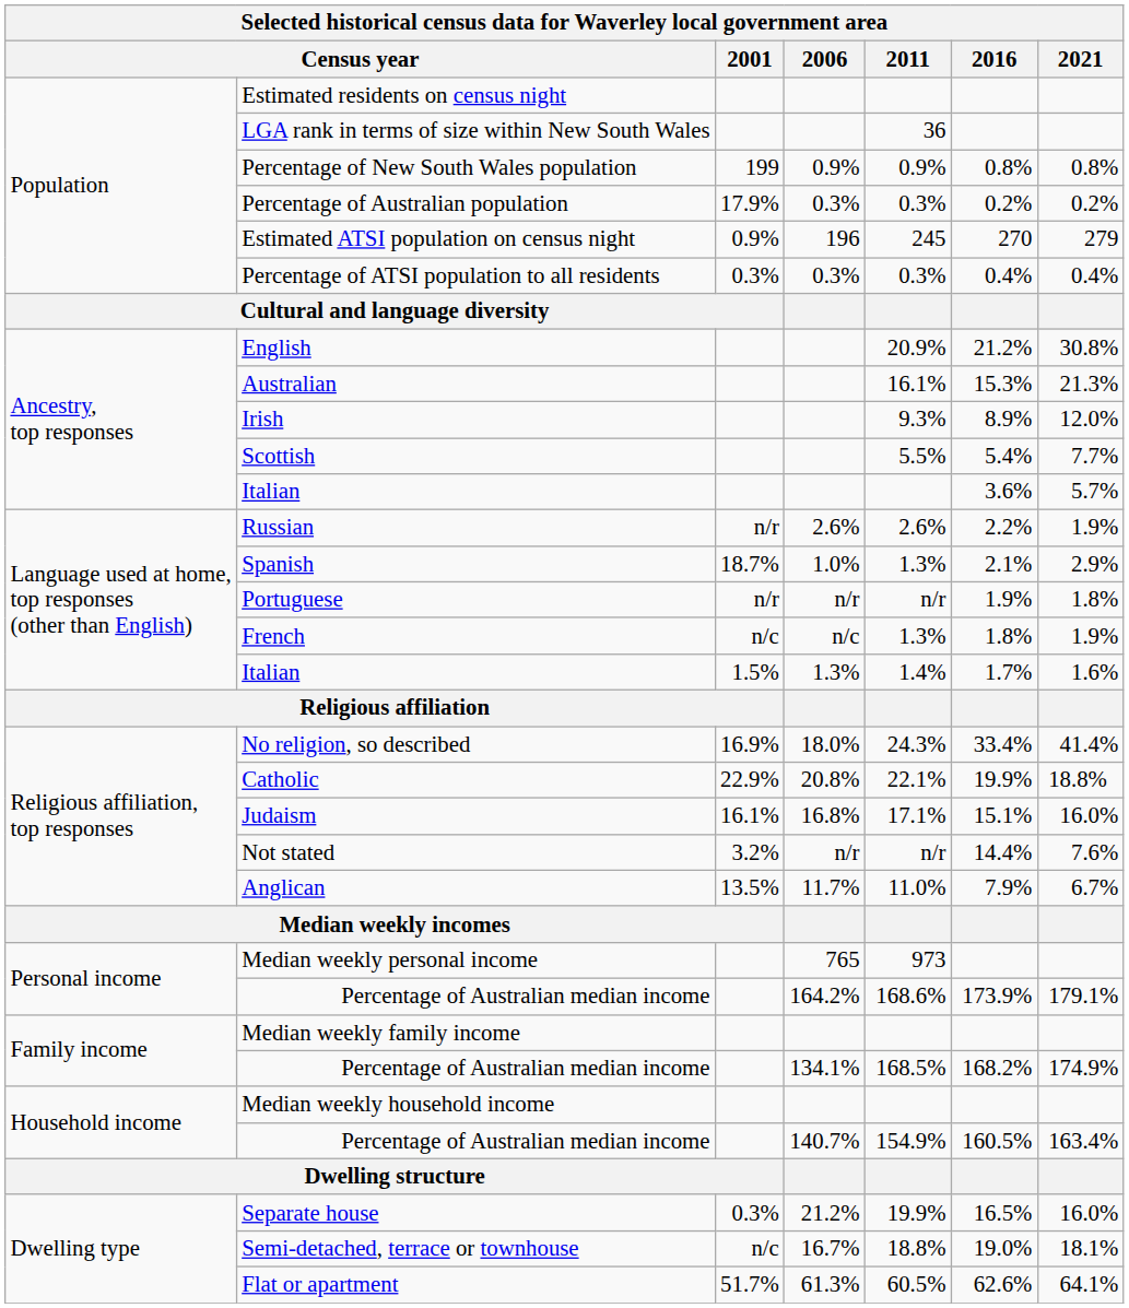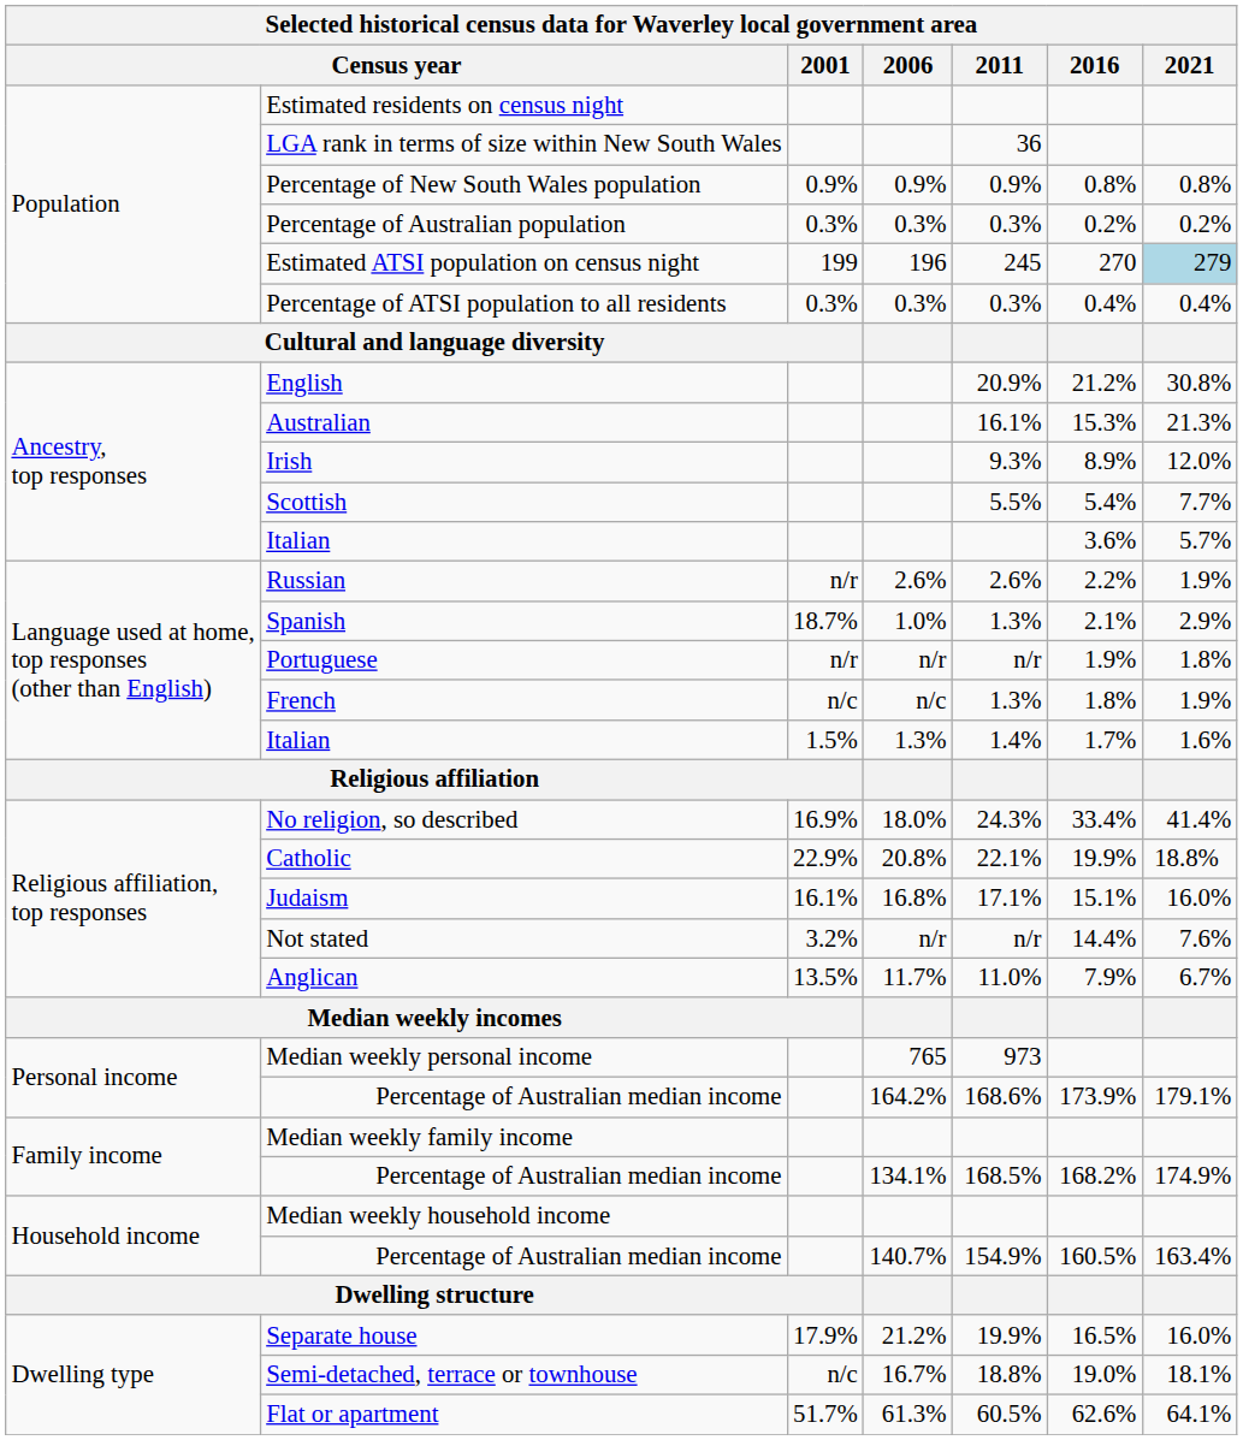Percentage of New South Wales population | 2001: 199 -> 0.9%
Percentage of Australian population | 2001: 17.9% -> 0.3%
Estimated ATSI population on census night | 2001: 0.9% -> 199
Estimated ATSI population on census night | 2021: no background -> lightblue background
Separate house | 2001: 0.3% -> 17.9%
